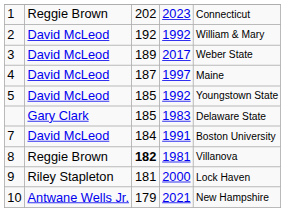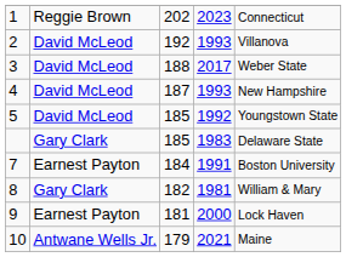2 | column 4: 1992 -> 1993
2 | column 5: William & Mary -> Villanova
3 | column 3: 189 -> 188
4 | column 4: 1997 -> 1993
4 | column 5: Maine -> New Hampshire
7 | column 2: David McLeod -> Earnest Payton
8 | column 2: Reggie Brown -> Gary Clark
8 | column 3: bold -> normal
8 | column 5: Villanova -> William & Mary
9 | column 2: Riley Stapleton -> Earnest Payton
10 | column 5: New Hampshire -> Maine
